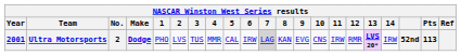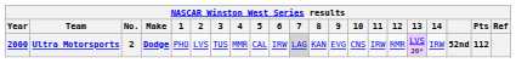Ultra Motorsports | Year: 2001 -> 2000
Ultra Motorsports | 13: bold -> normal
Ultra Motorsports | Pts: 113 -> 112
